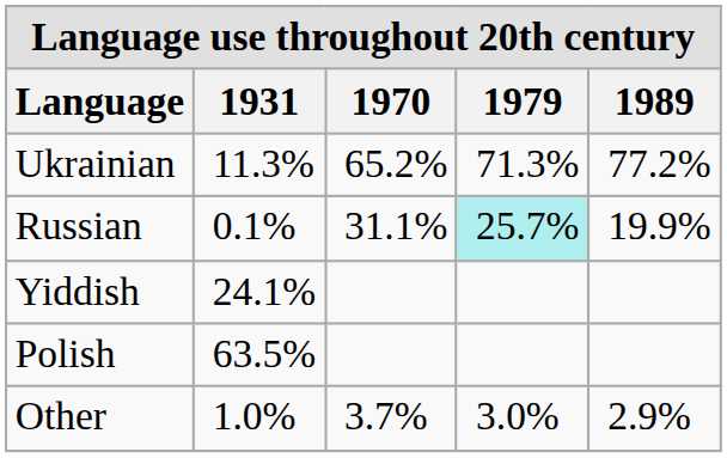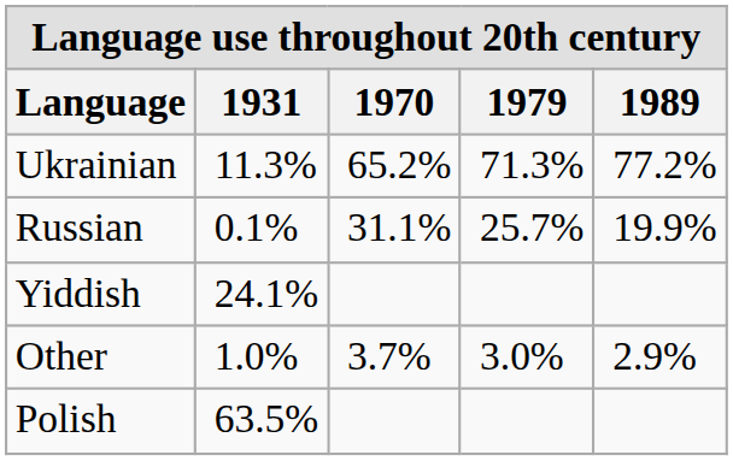Russian | 1979: paleturquoise background -> no background
rows swapped: Polish <-> Other
